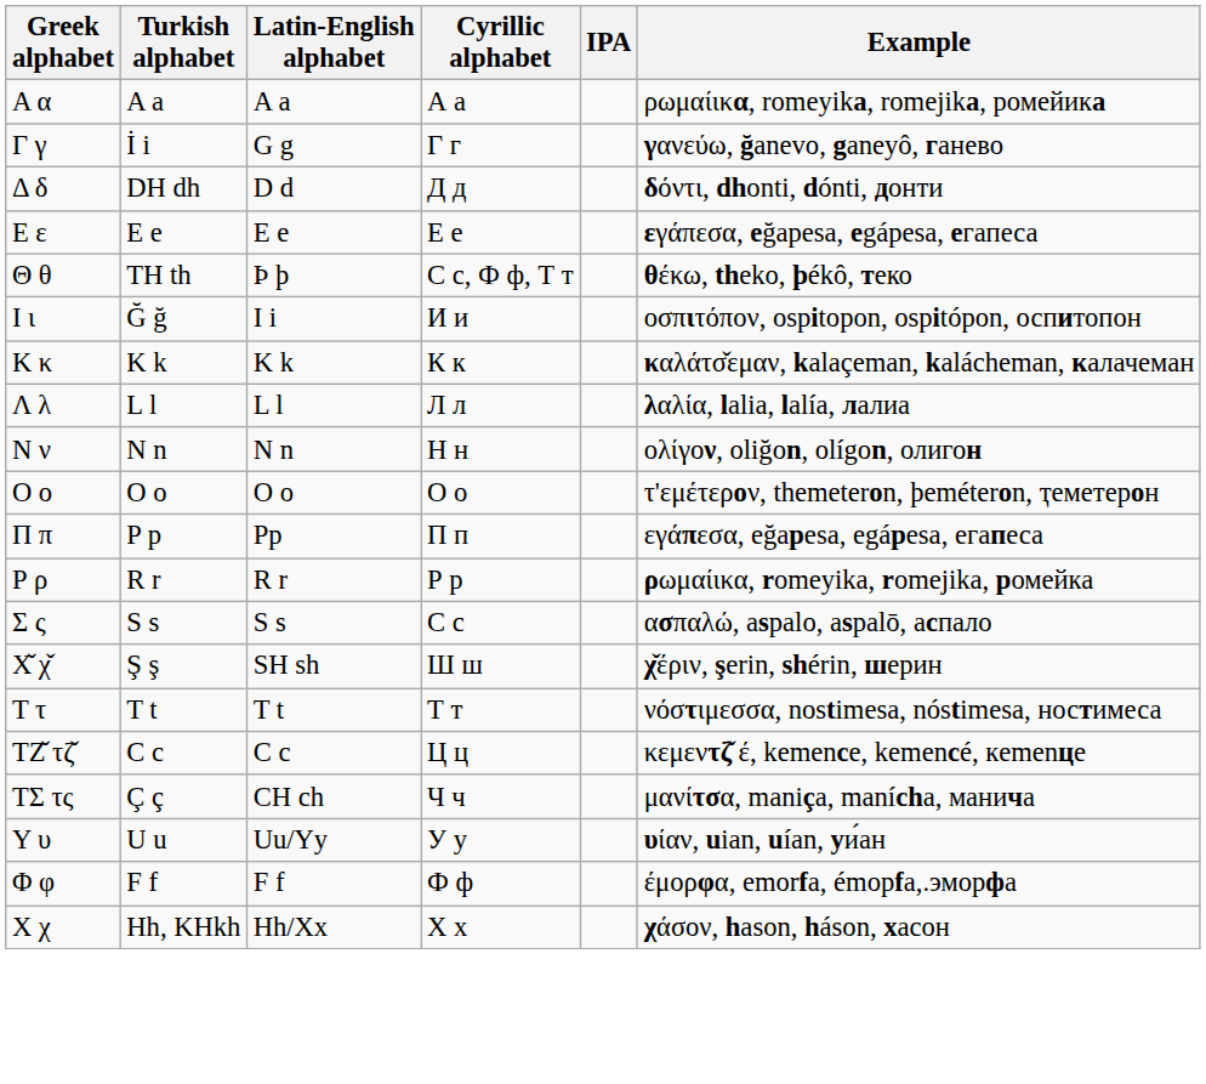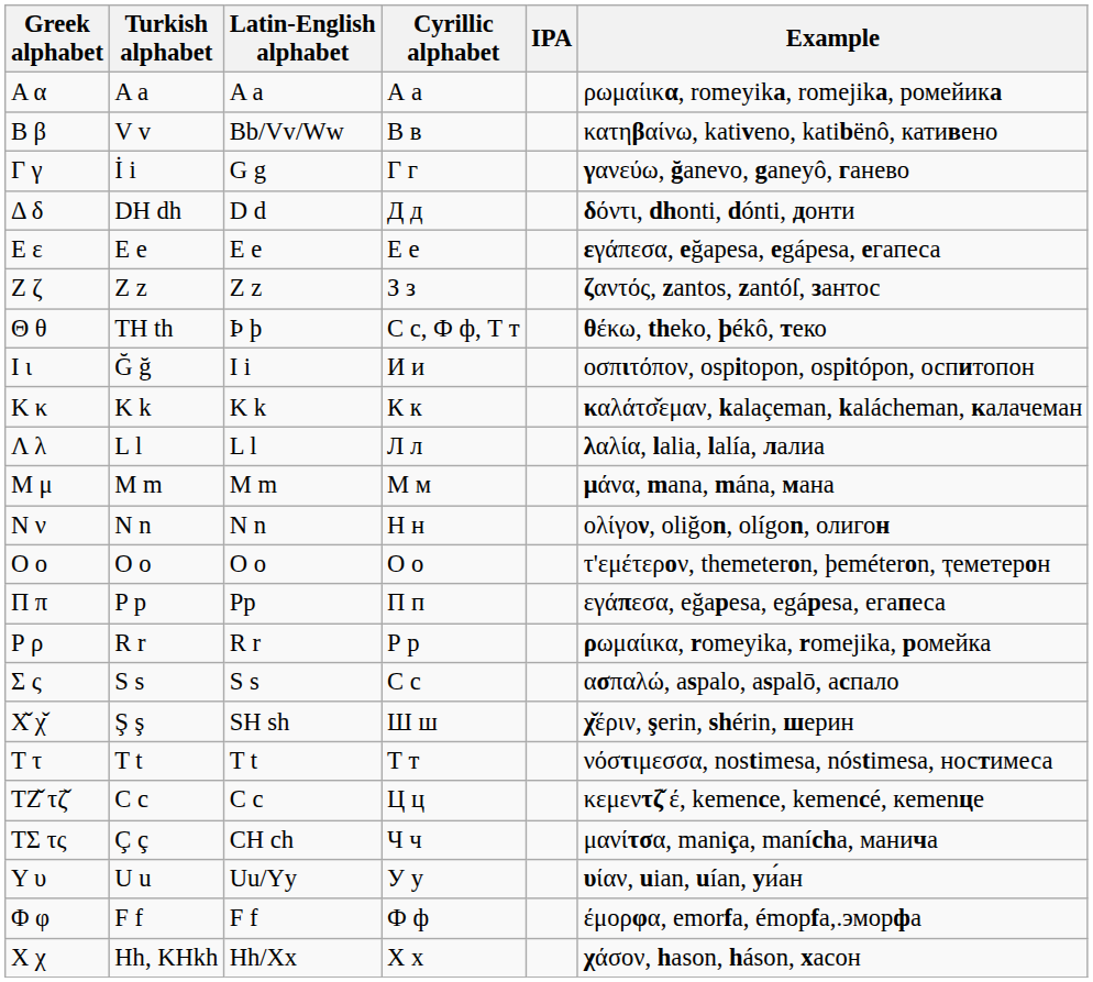+ row: Β β | V v | Bb/Vv/Ww | В в | κατηβαίνω, kativeno, katibënô, кативено
+ row: Ζ ζ | Z z | Z z | З з | ζαντός, zantos, zantóſ, зантос
+ row: Μ μ | M m | M m | М м | μάνα, mana, mána, мана
